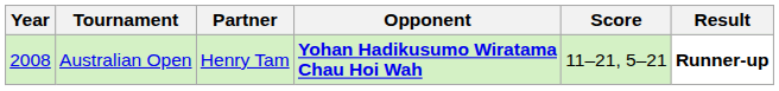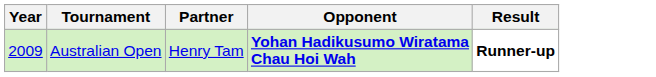- column: Score | 11–21, 5–21
Australian Open | Year: 2008 -> 2009
